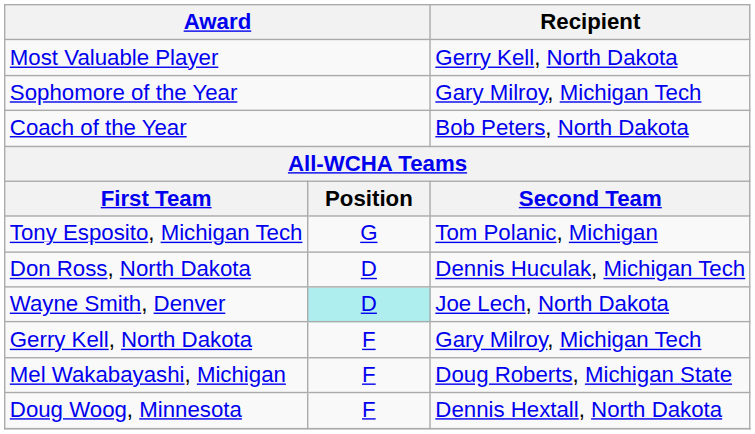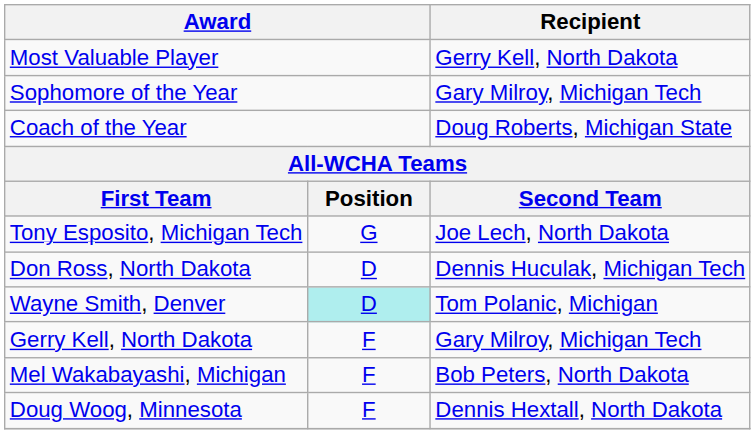Coach of the Year | Recipient: Bob Peters, North Dakota -> Doug Roberts, Michigan State
Tony Esposito, Michigan Tech | Recipient: Tom Polanic, Michigan -> Joe Lech, North Dakota
Wayne Smith, Denver | Recipient: Joe Lech, North Dakota -> Tom Polanic, Michigan
Mel Wakabayashi, Michigan | Recipient: Doug Roberts, Michigan State -> Bob Peters, North Dakota
